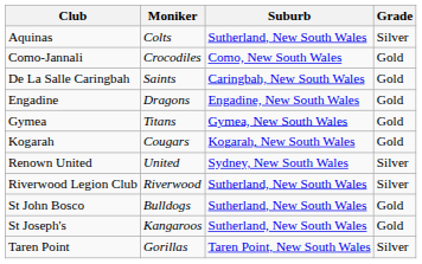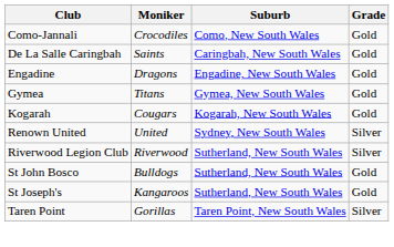- row: Aquinas | Colts | Sutherland, New South Wales | Silver
